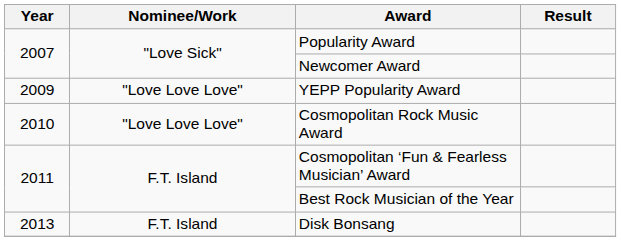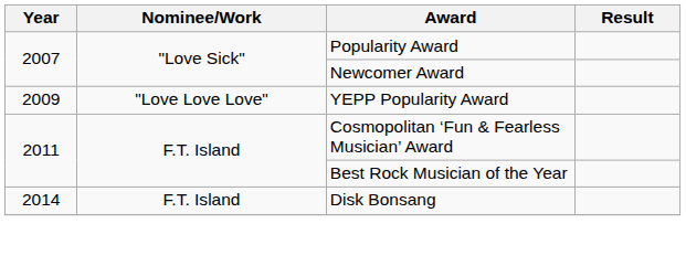- row: 2010 | "Love Love Love" | Cosmopolitan Rock Music Award
Disk Bonsang | Year: 2013 -> 2014
